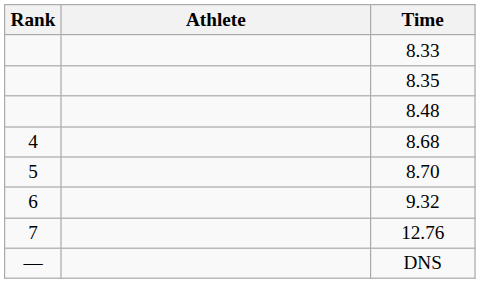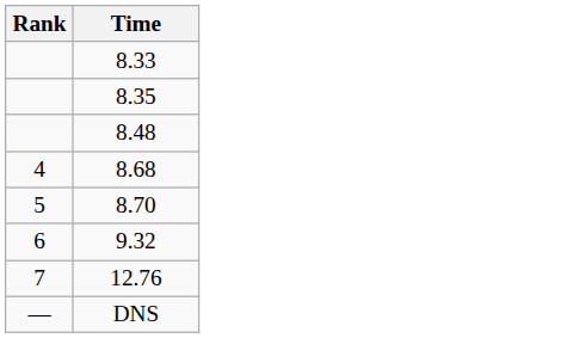- column: Athlete
